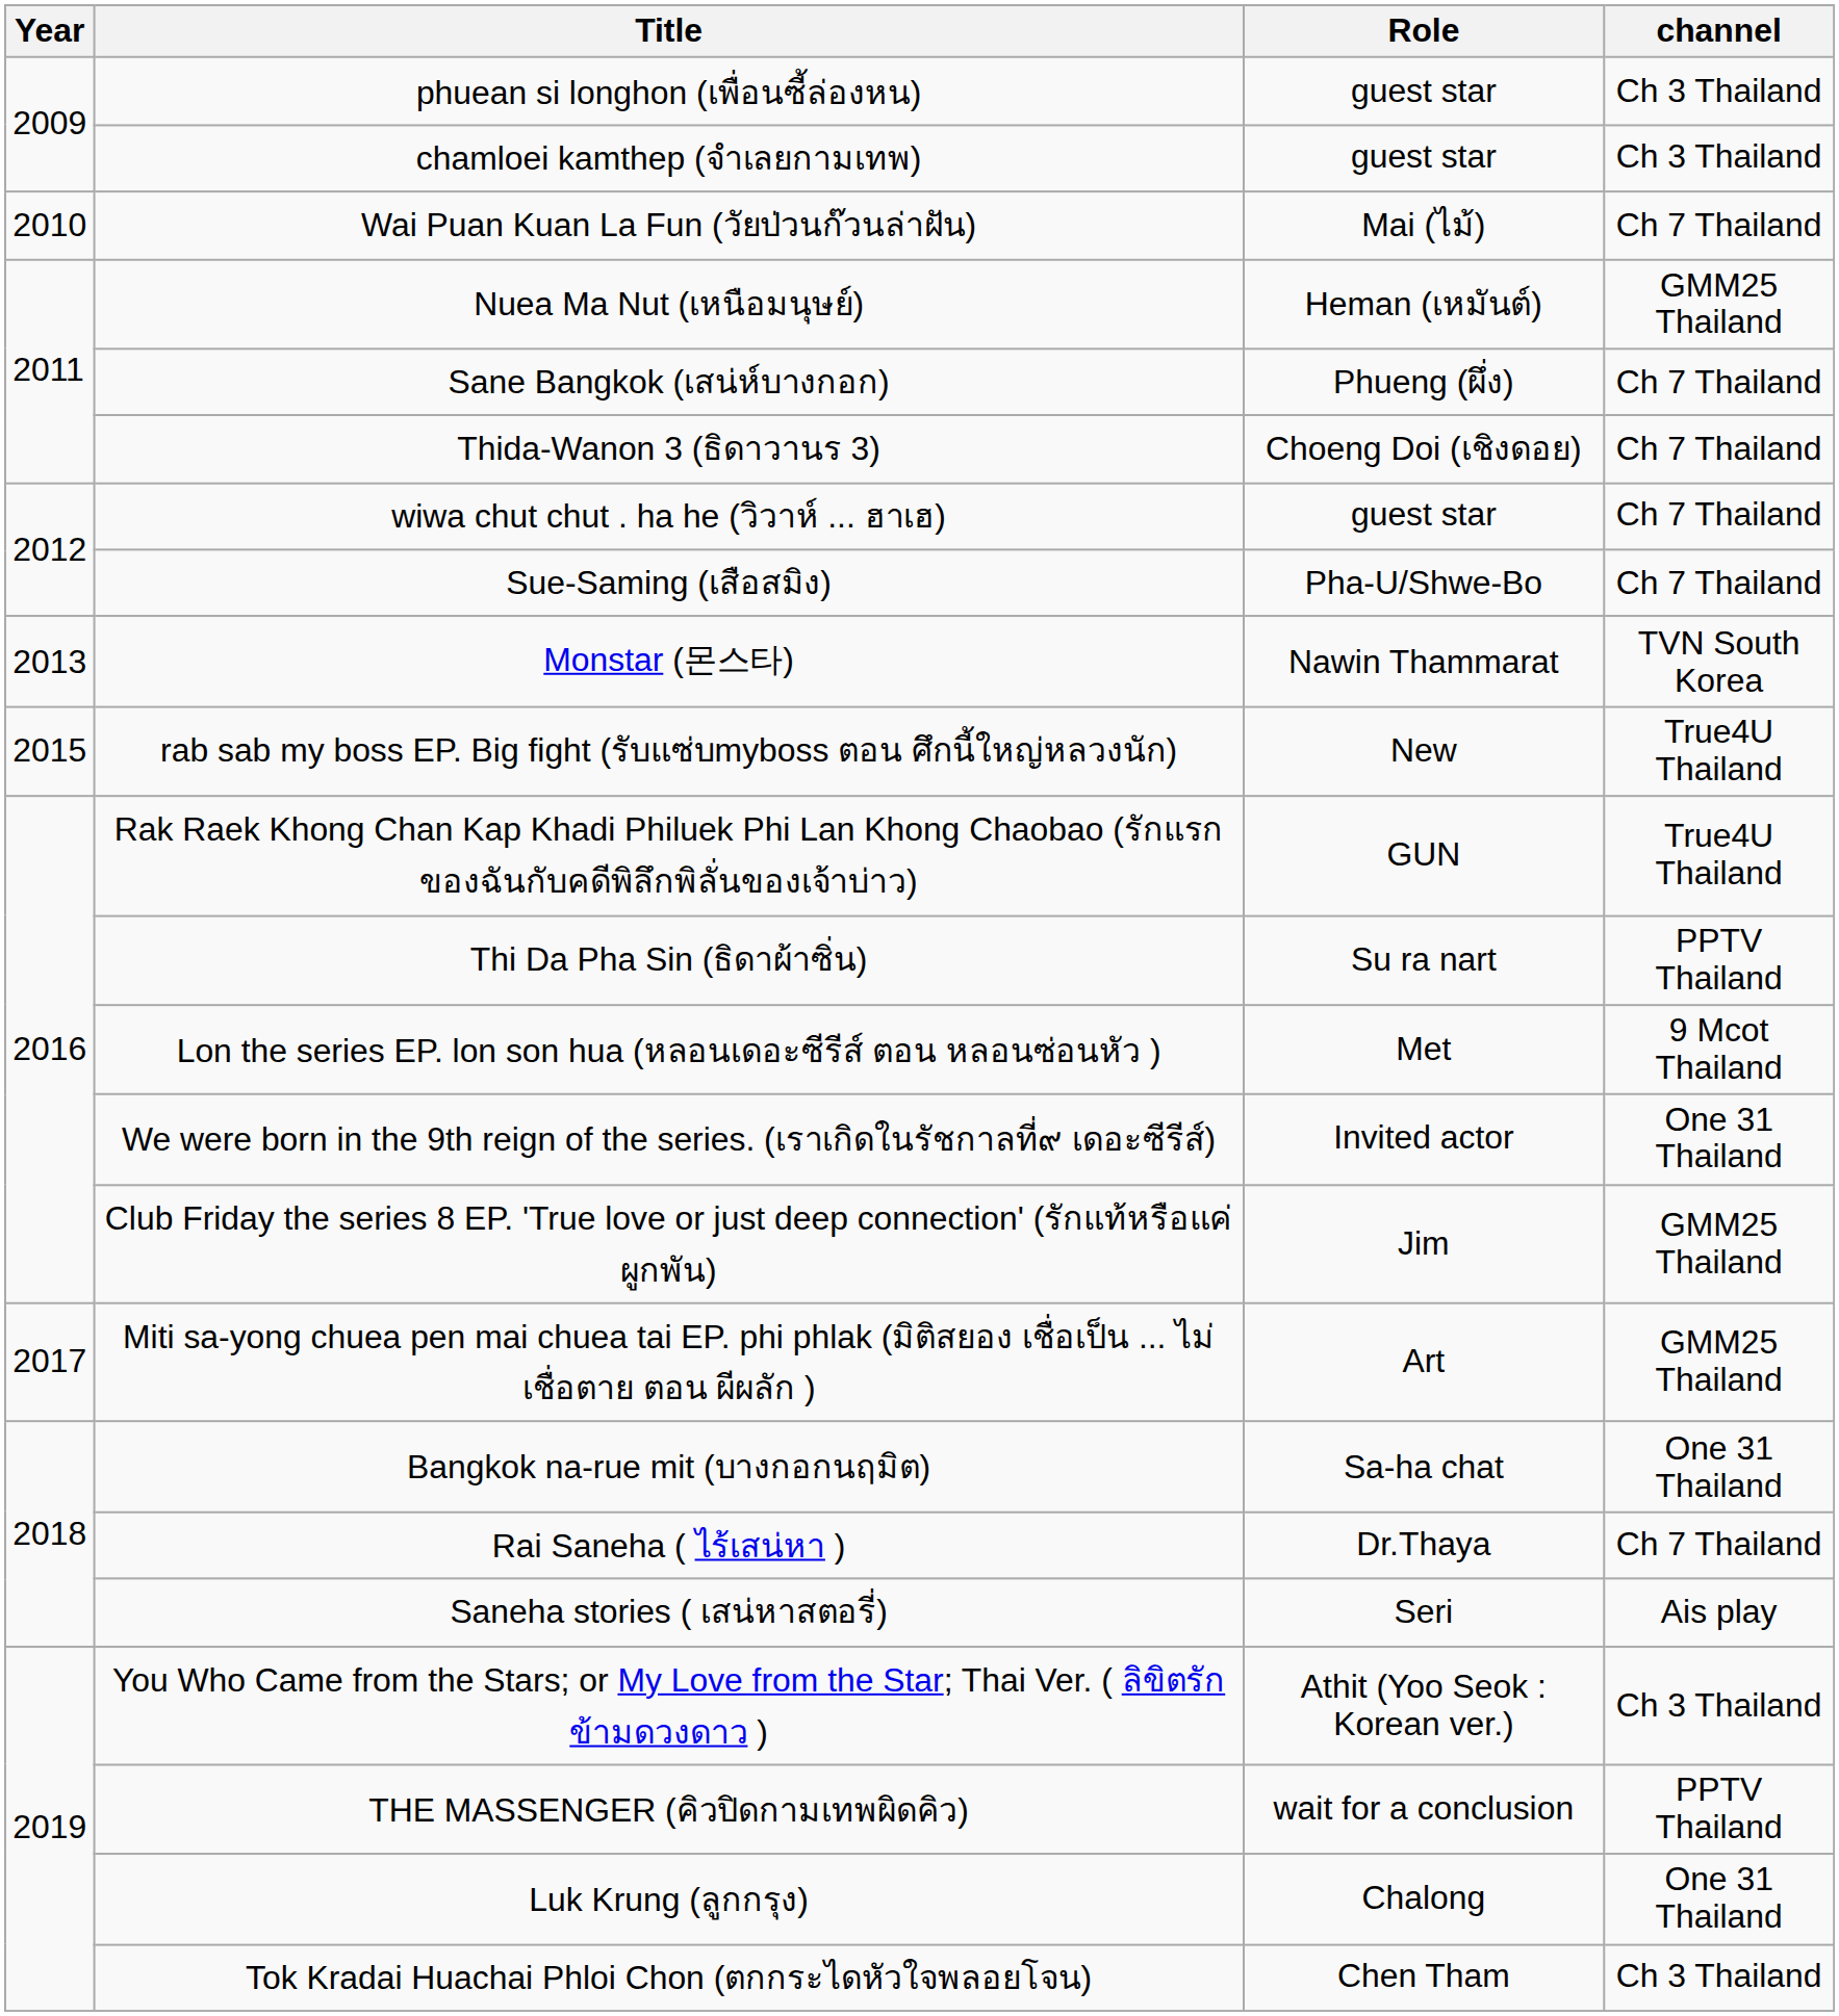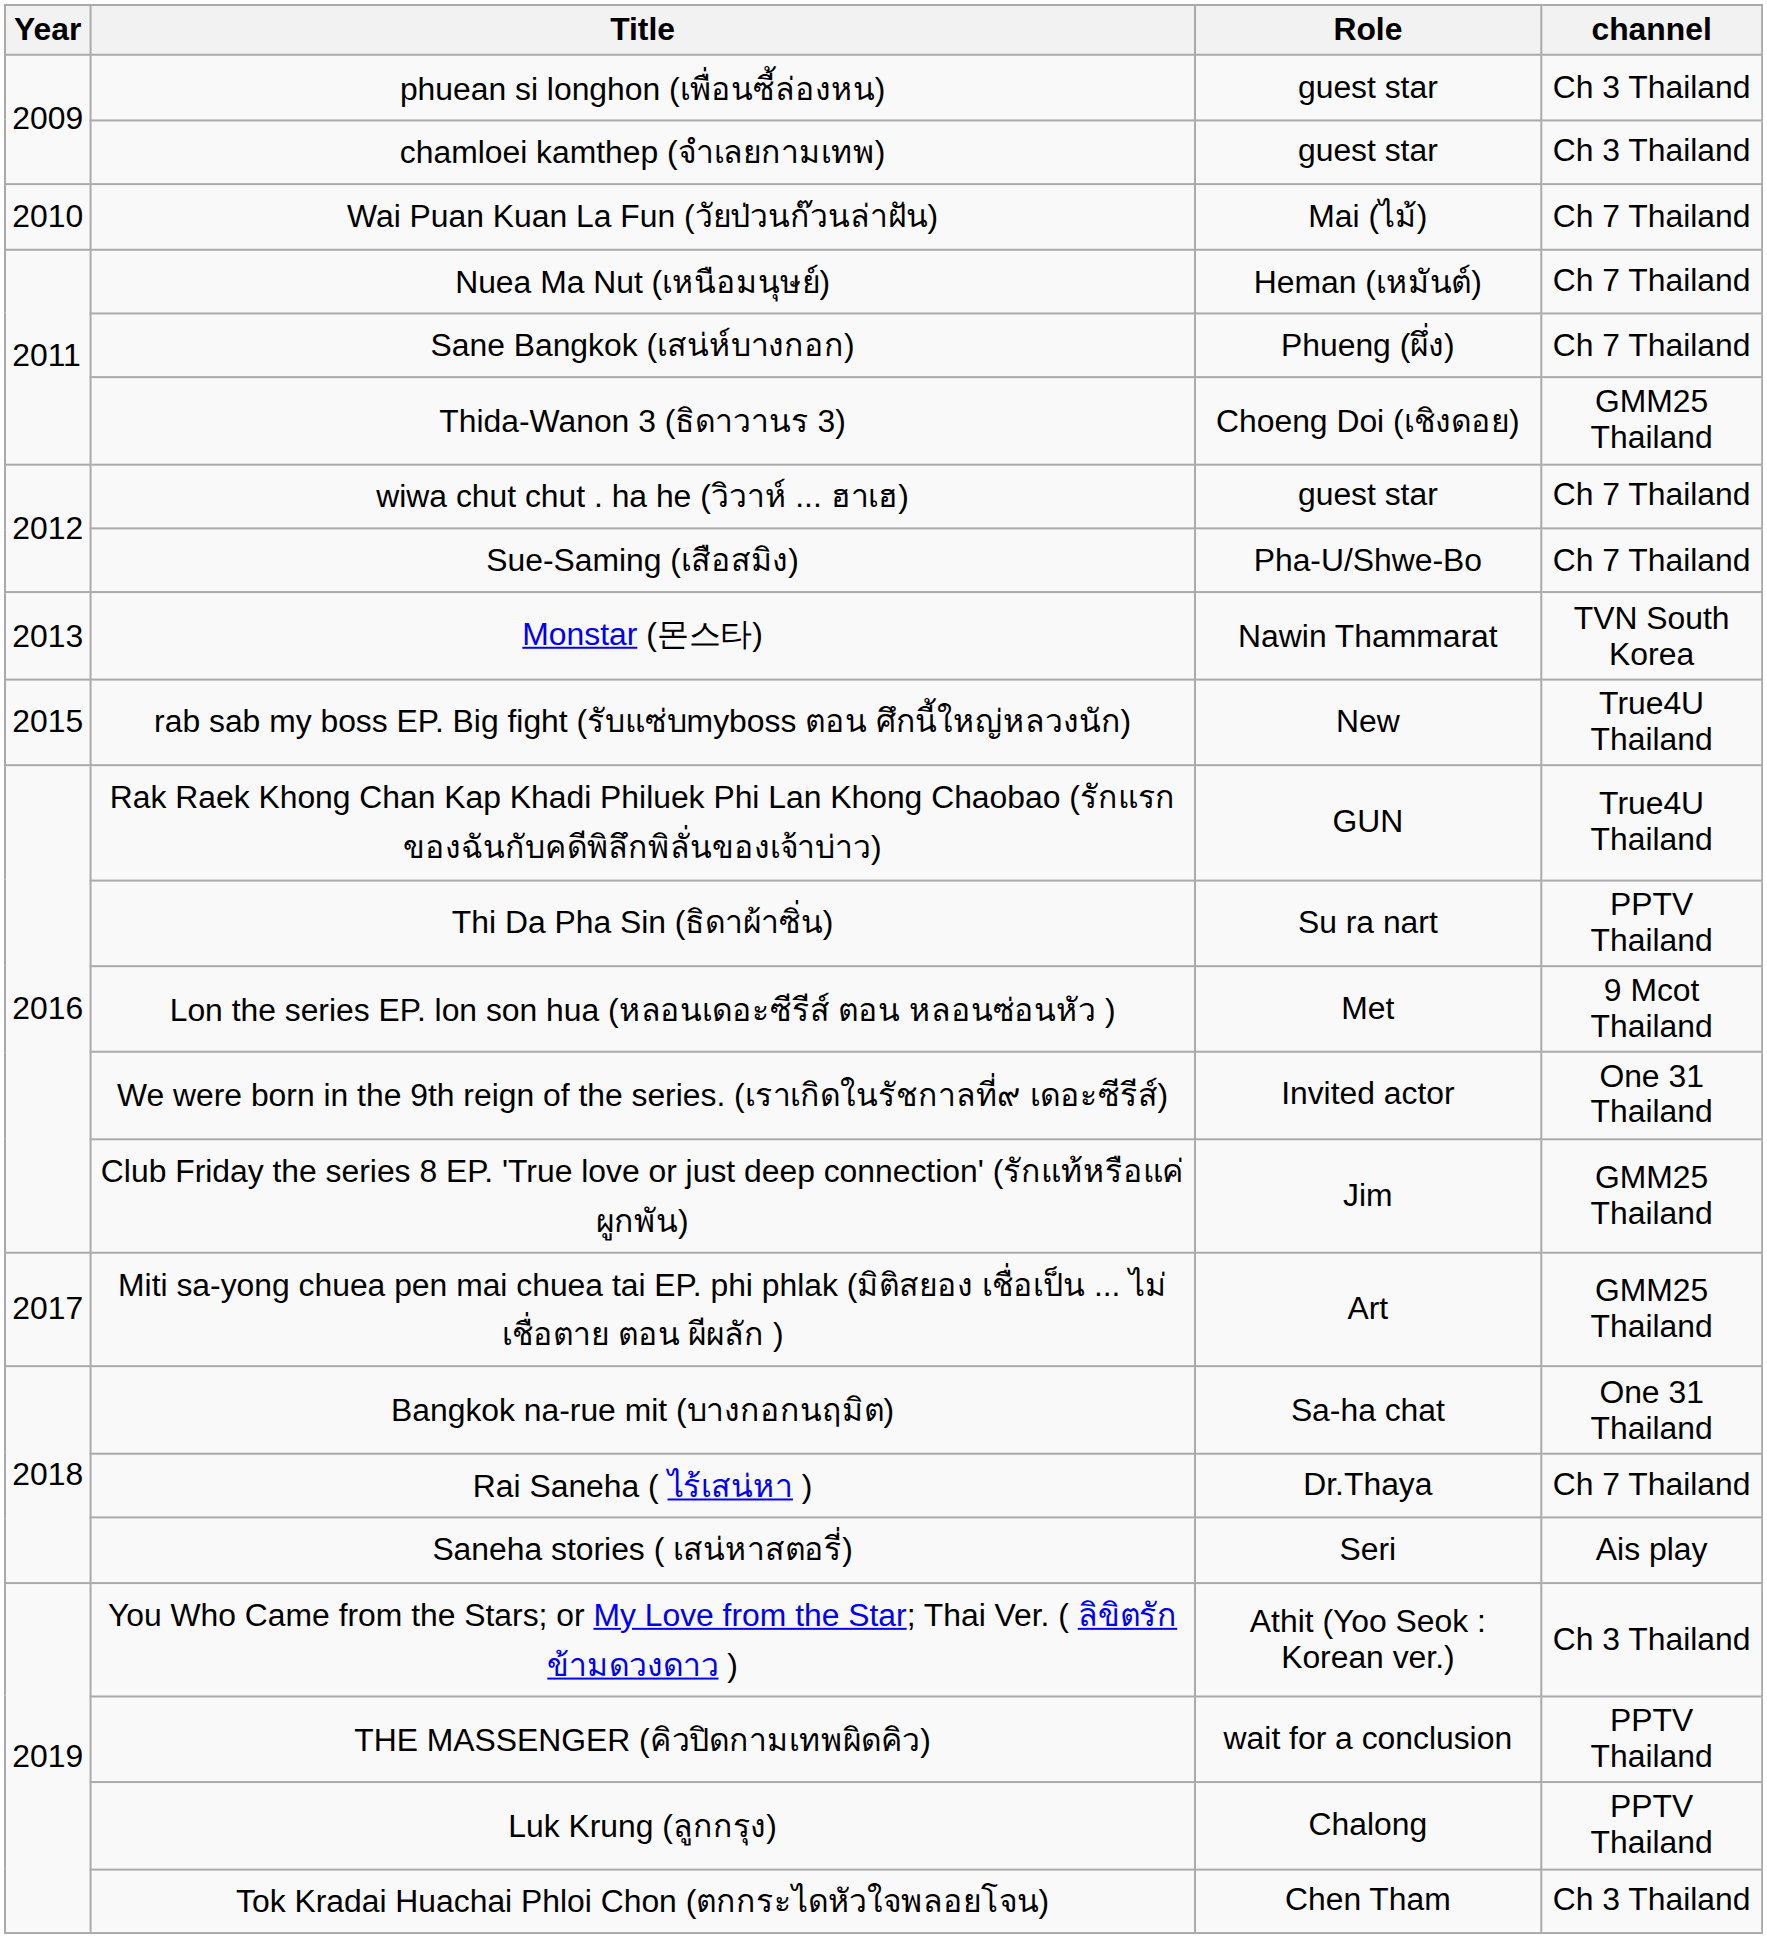Nuea Ma Nut (เหนือมนุษย์) | channel: GMM25 Thailand -> Ch 7 Thailand
Thida-Wanon 3 (ธิดาวานร 3) | channel: Ch 7 Thailand -> GMM25 Thailand
Luk Krung (ลูกกรุง) | channel: One 31 Thailand -> PPTV Thailand
